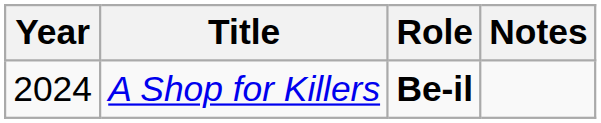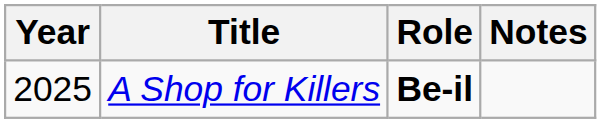A Shop for Killers | Year: 2024 -> 2025
